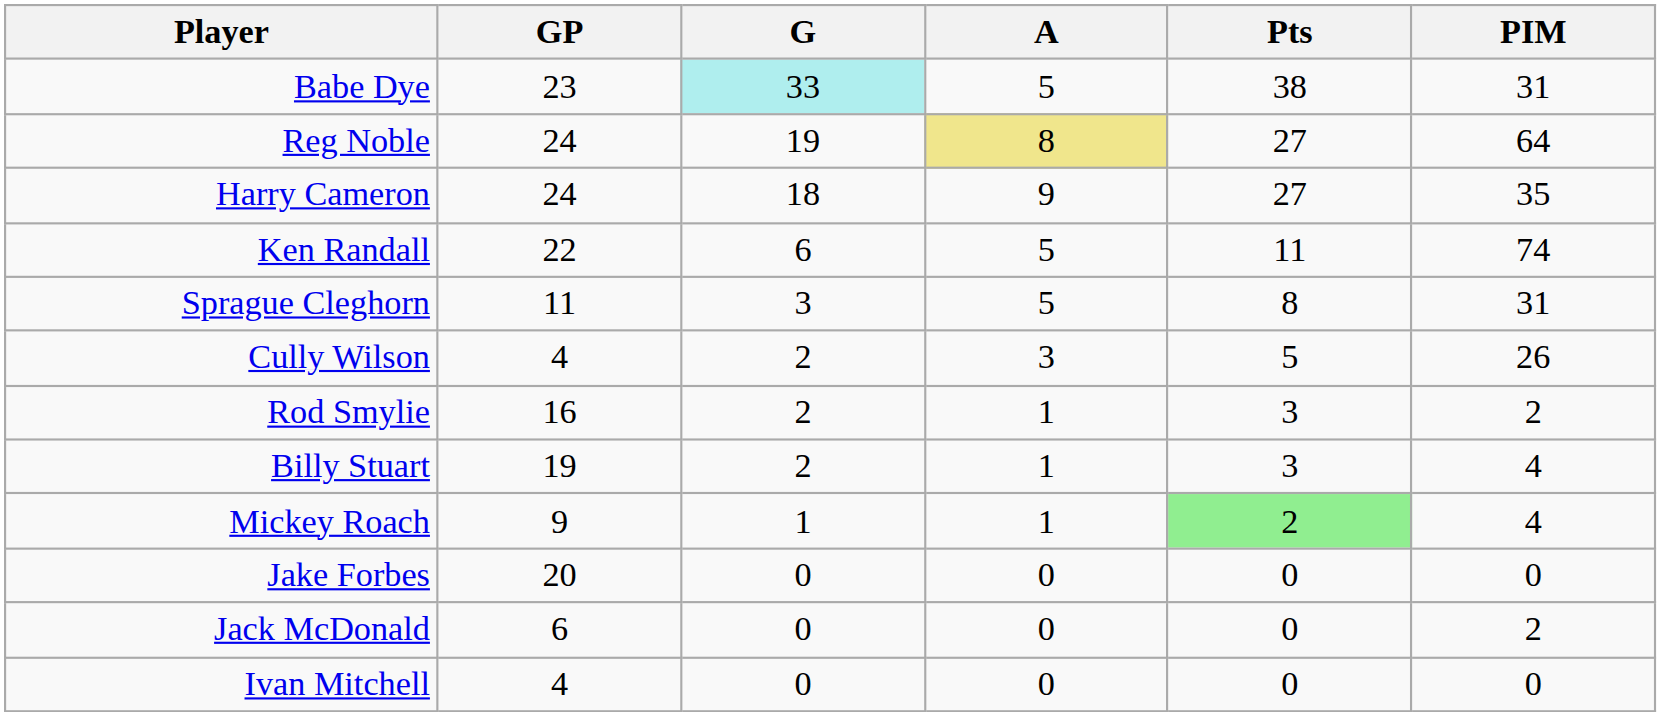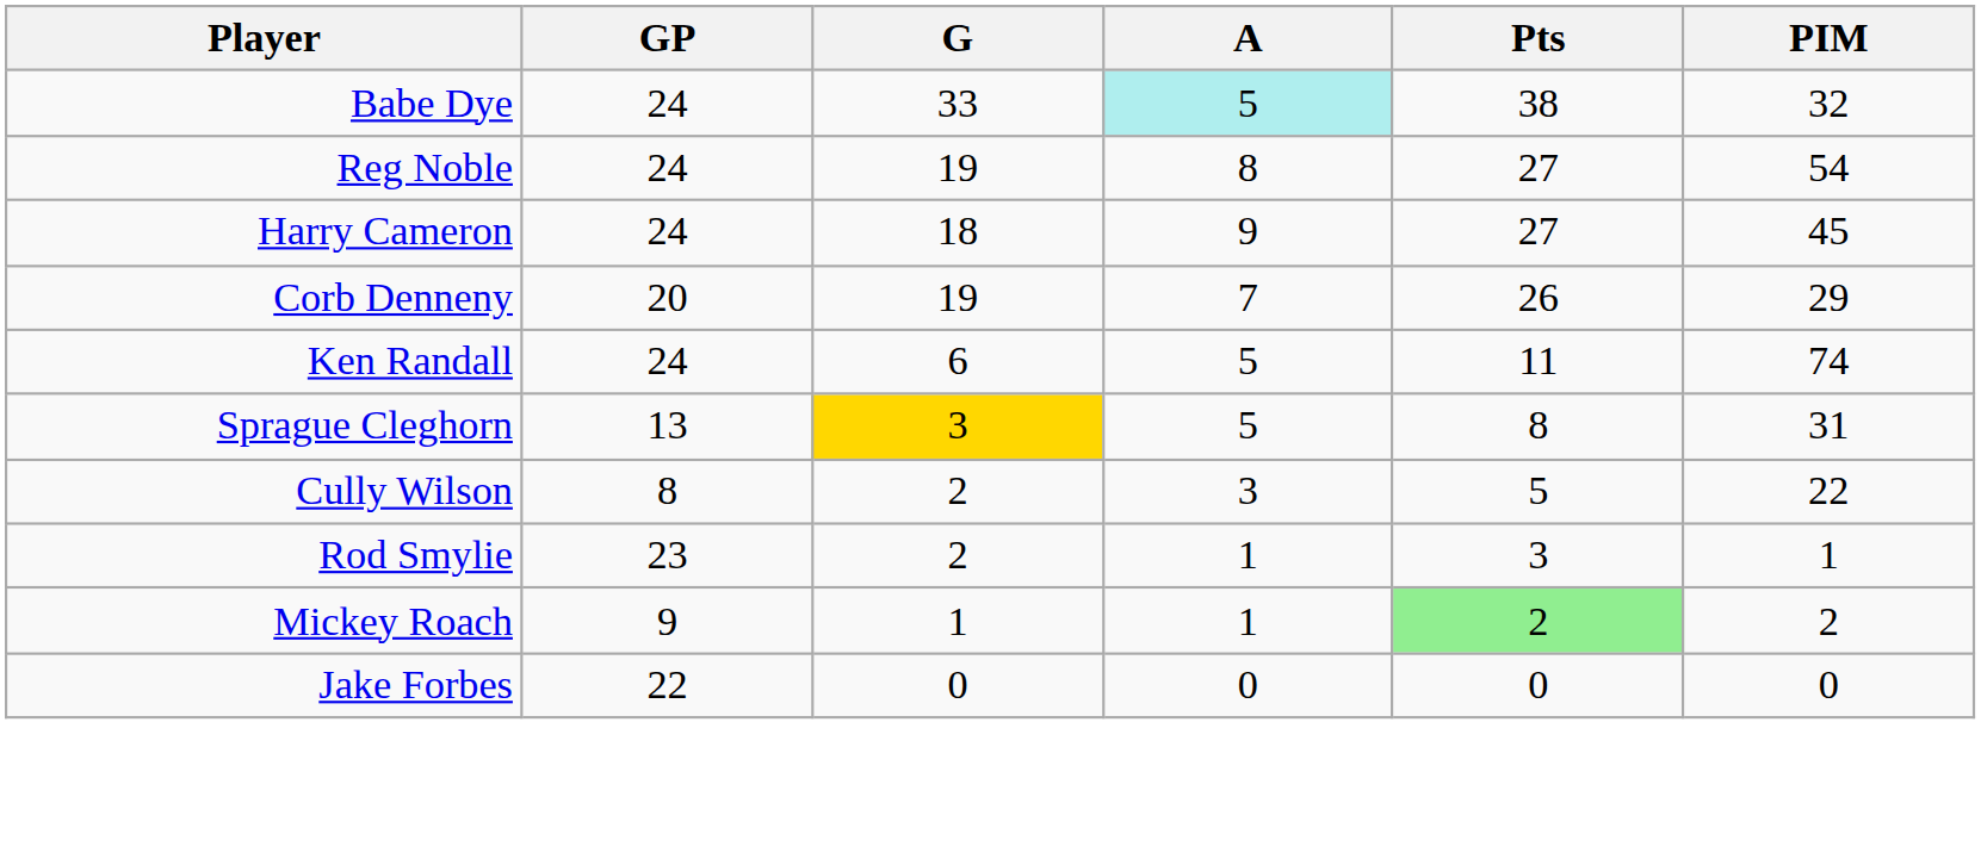Babe Dye | GP: 23 -> 24
Babe Dye | G: paleturquoise background -> no background
Babe Dye | A: no background -> paleturquoise background
Babe Dye | PIM: 31 -> 32
Reg Noble | A: khaki background -> no background
Reg Noble | PIM: 64 -> 54
Harry Cameron | PIM: 35 -> 45
+ row: Corb Denneny | 20 | 19 | 7 | 26 | 29
Ken Randall | GP: 22 -> 24
Sprague Cleghorn | GP: 11 -> 13
Sprague Cleghorn | G: no background -> gold background
Cully Wilson | GP: 4 -> 8
Cully Wilson | PIM: 26 -> 22
Rod Smylie | GP: 16 -> 23
Rod Smylie | PIM: 2 -> 1
- row: Billy Stuart | 19 | 2 | 1 | 3 | 4
Mickey Roach | PIM: 4 -> 2
Jake Forbes | GP: 20 -> 22
- row: Jack McDonald | 6 | 0 | 0 | 0 | 2
- row: Ivan Mitchell | 4 | 0 | 0 | 0 | 0
